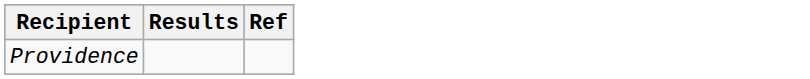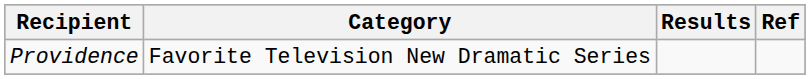+ column: Category | Favorite Television New Dramatic Series
